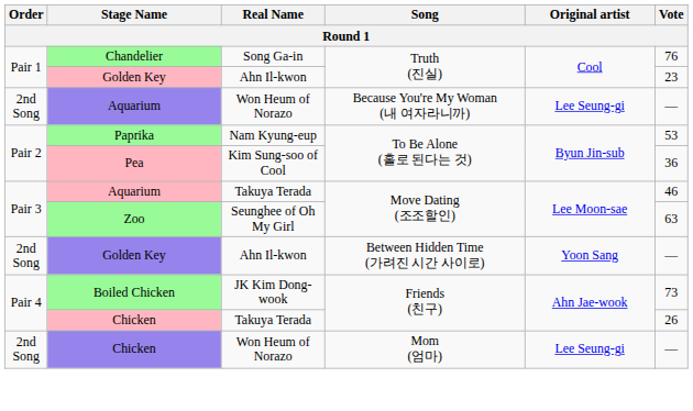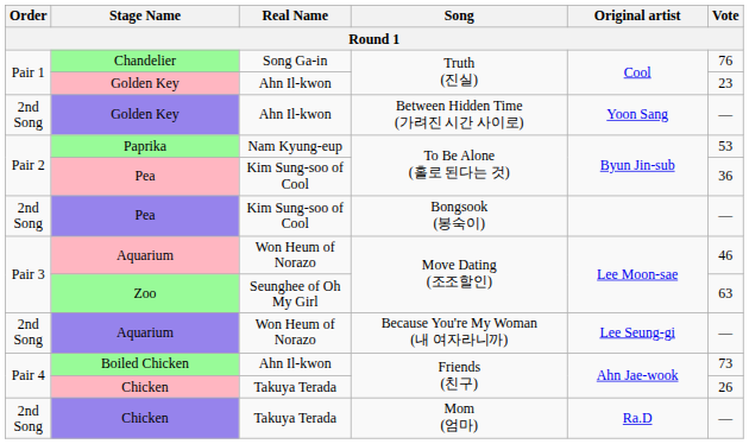rows swapped: Golden Key / Between Hidden Time (가려진 시간 사이로) <-> Aquarium / Because You're My Woman (내 여자라니까)
+ row: 2nd Song | Pea | Kim Sung-soo of Cool | Bongsook (봉숙이) | —
Aquarium / Move Dating (조조할인) | Real Name: Takuya Terada -> Won Heum of Norazo
Boiled Chicken | Real Name: JK Kim Dong-wook -> Ahn Il-kwon
Chicken / Mom (엄마) | Real Name: Won Heum of Norazo -> Takuya Terada
Chicken / Mom (엄마) | Original artist: Lee Seung-gi -> Ra.D
